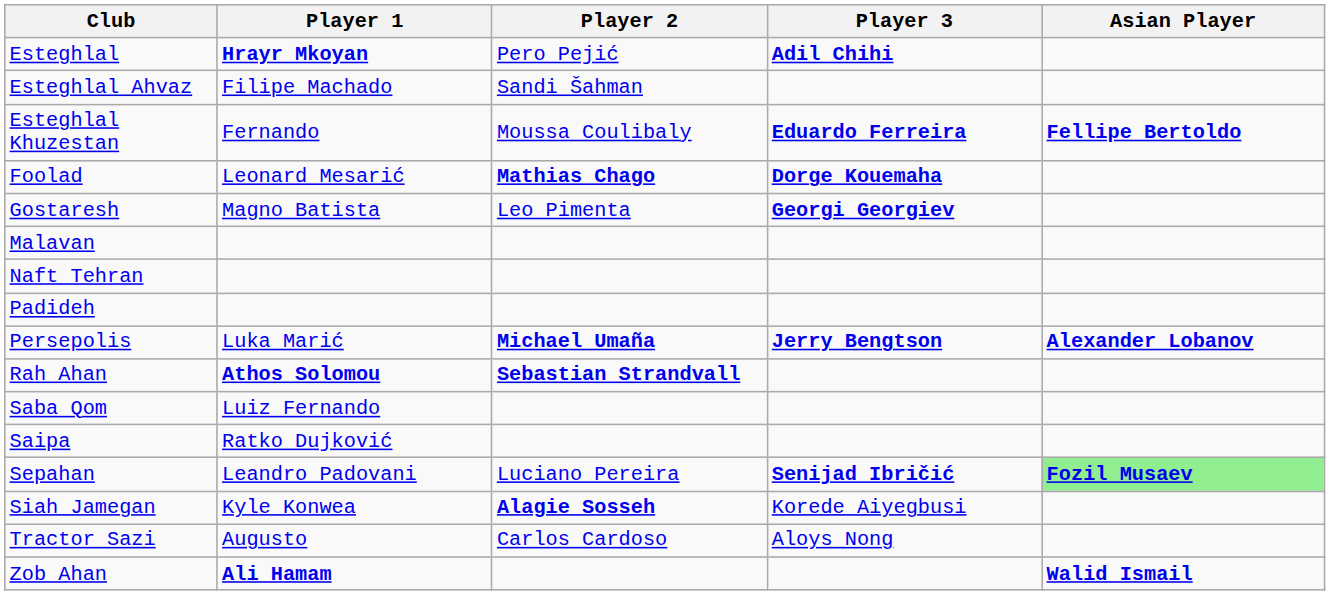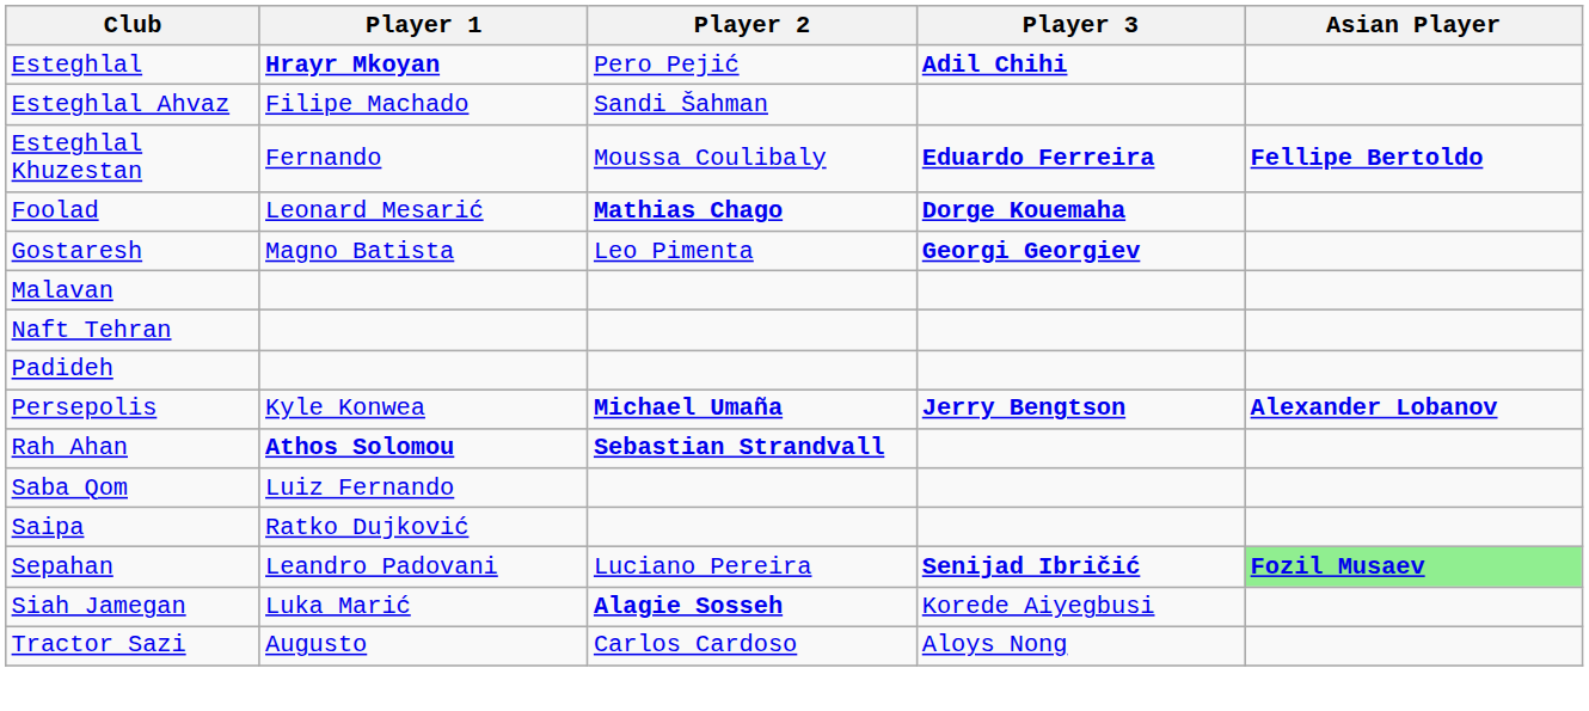Persepolis | Player 1: Luka Marić -> Kyle Konwea
Siah Jamegan | Player 1: Kyle Konwea -> Luka Marić
- row: Zob Ahan | Ali Hamam | Walid Ismail
